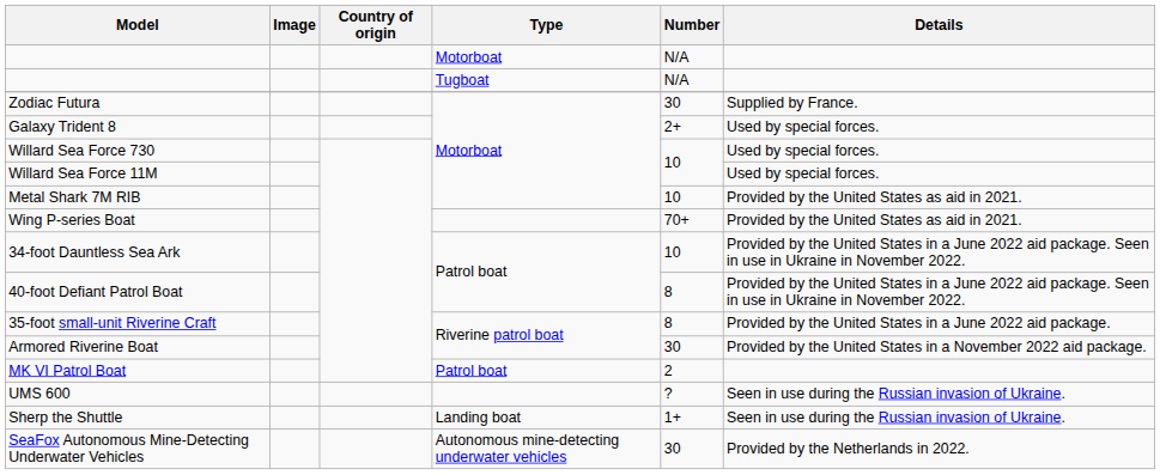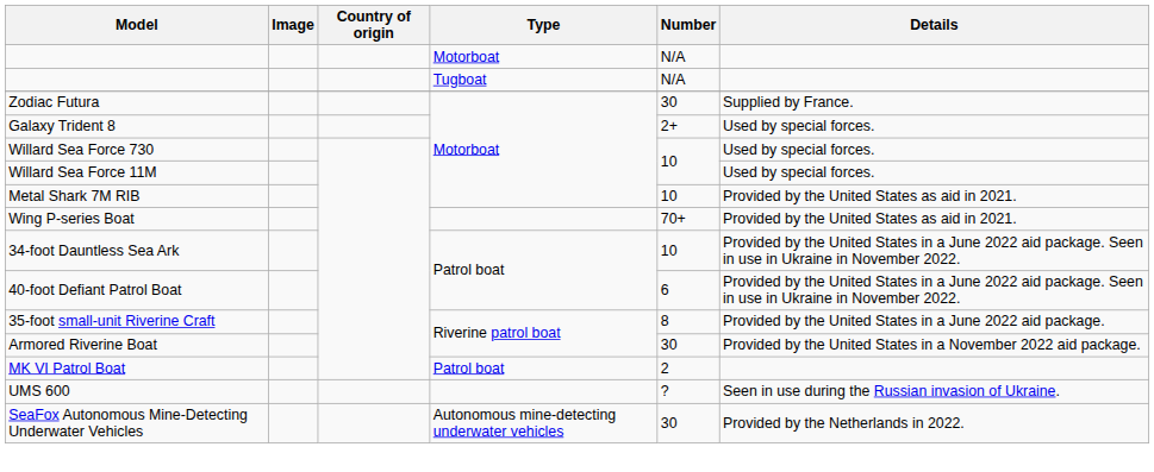40-foot Defiant Patrol Boat | Number: 8 -> 6
- row: Sherp the Shuttle | Landing boat | 1+ | Seen in use during the Russian invasion of Ukraine.
